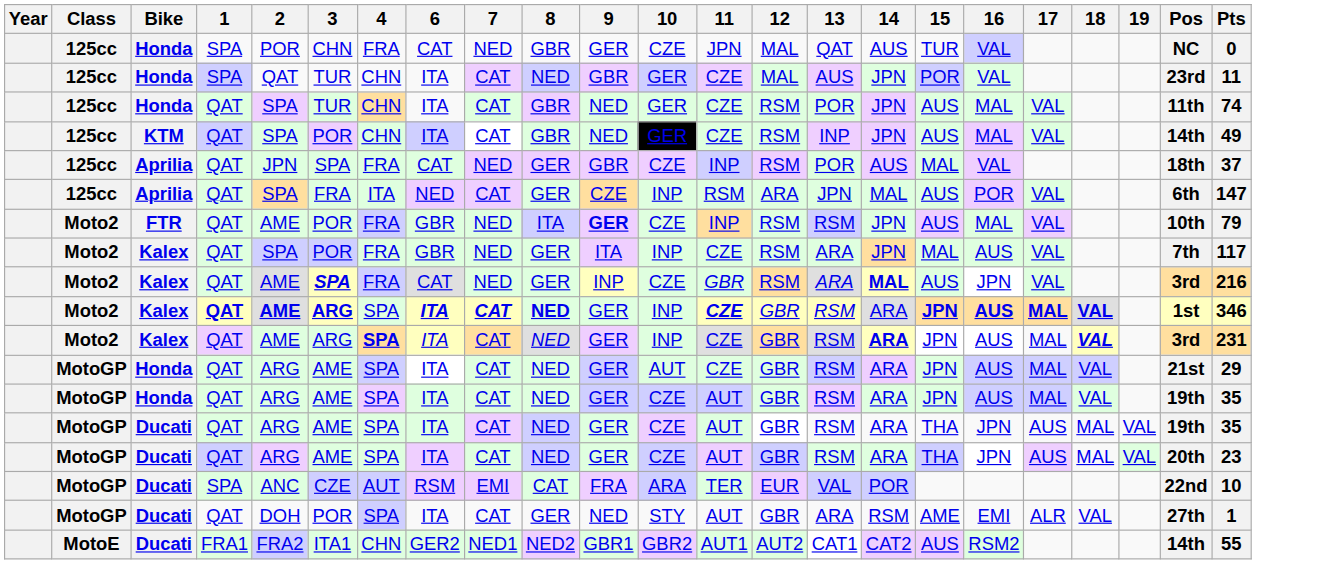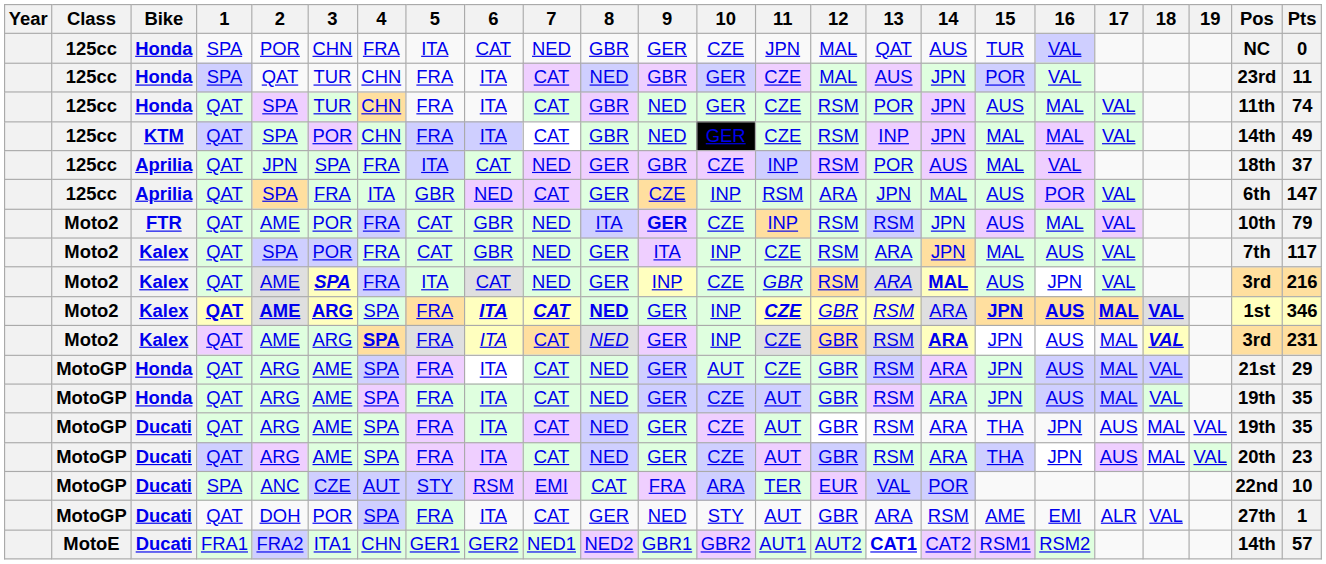+ column: 5 | ITA | FRA | FRA | FRA | ITA | GBR | CAT | CAT | ITA | FRA | FRA | FRA | FRA | FRA | FRA | STY | FRA | GER1
KTM | 15: AUS -> MAL
Ducati / FRA1 | 13: normal -> bold
Ducati / FRA1 | 15: AUS -> RSM1
Ducati / FRA1 | Pts: 55 -> 57
